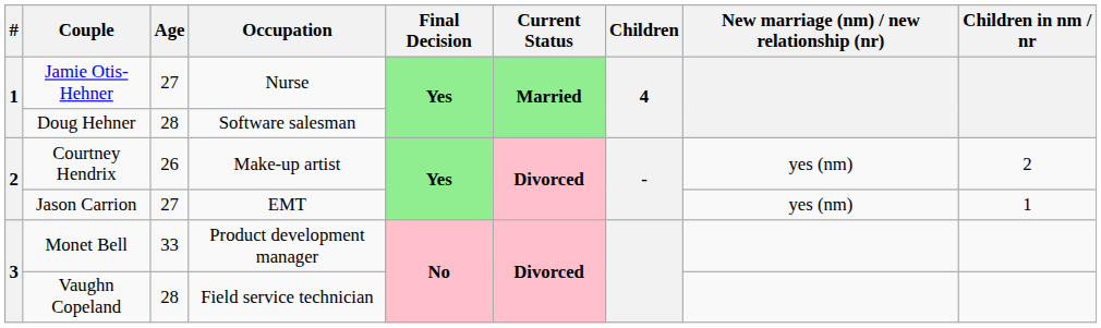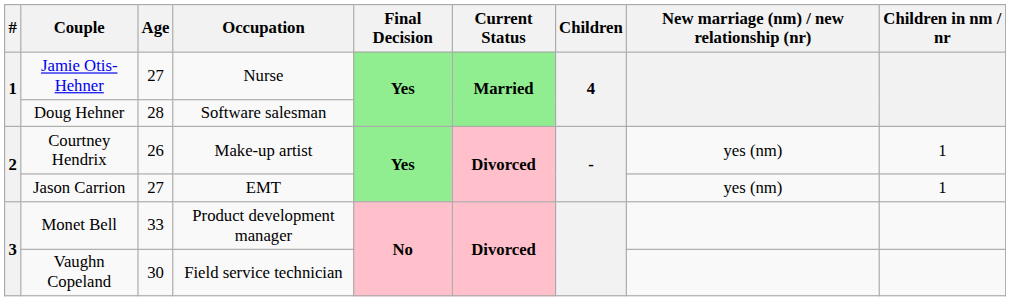Courtney Hendrix | Children in nm / nr: 2 -> 1
Vaughn Copeland | Age: 28 -> 30
